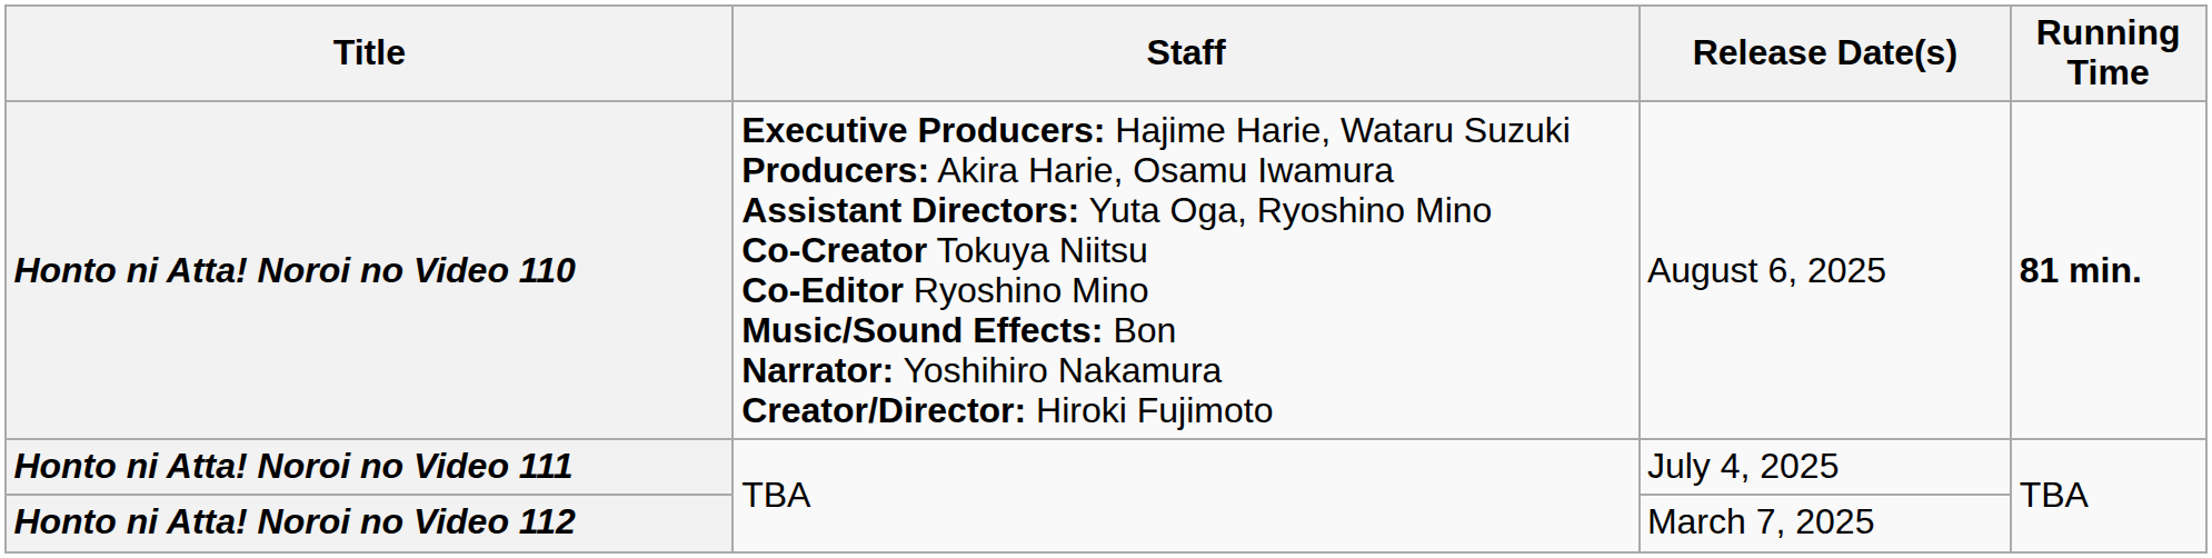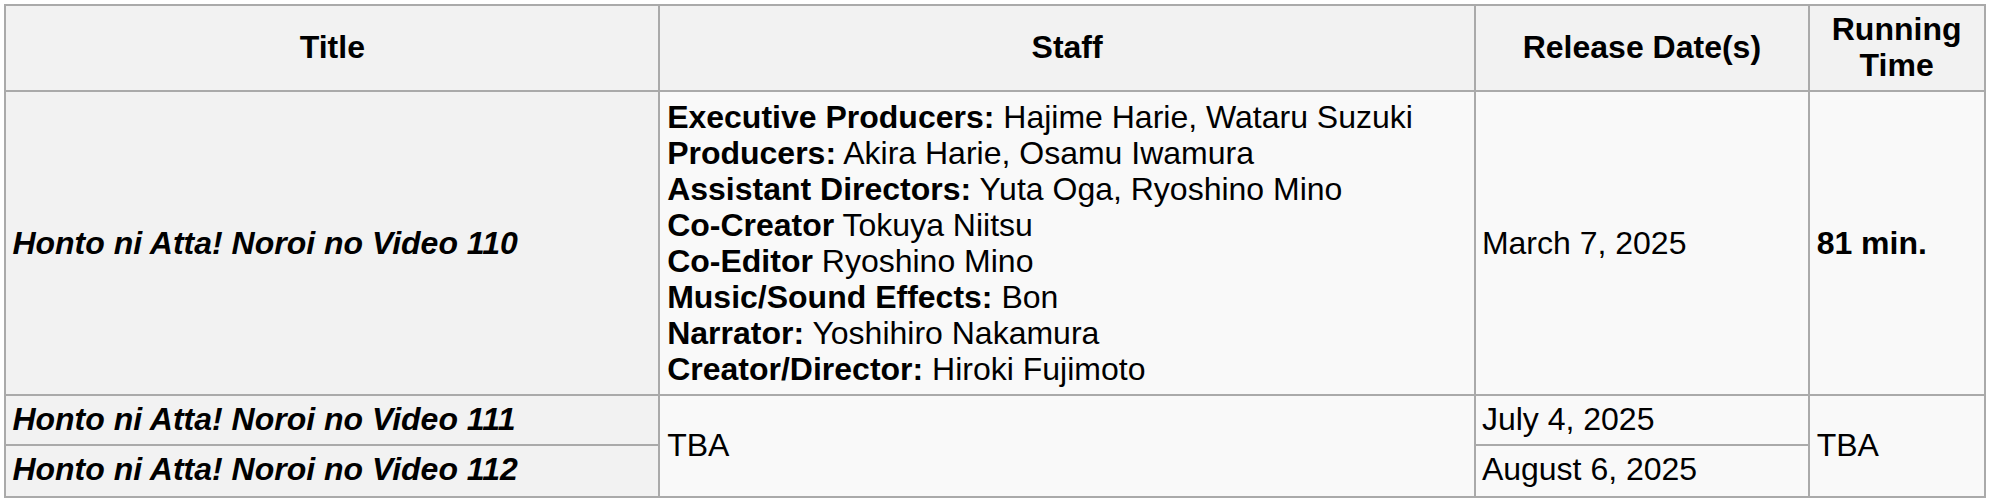Honto ni Atta! Noroi no Video 110 | Release Date(s): August 6, 2025 -> March 7, 2025
Honto ni Atta! Noroi no Video 112 | Release Date(s): March 7, 2025 -> August 6, 2025
